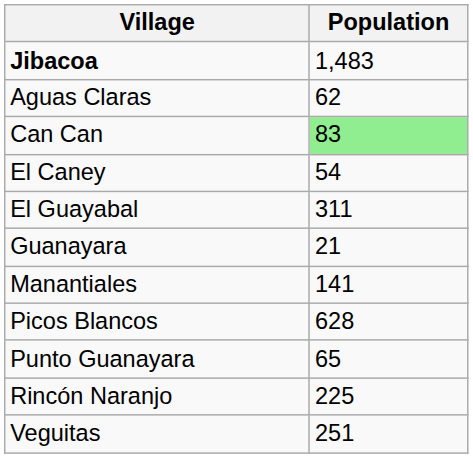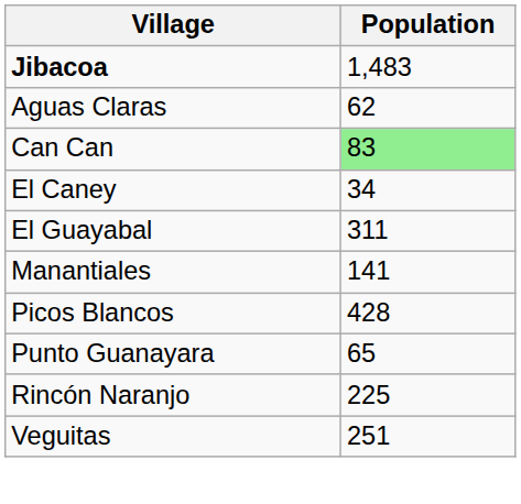El Caney | Population: 54 -> 34
- row: Guanayara | 21
Picos Blancos | Population: 628 -> 428
